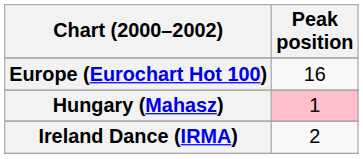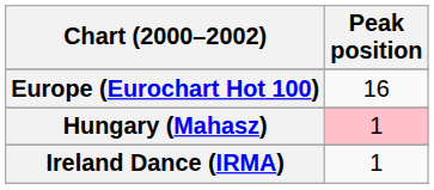Ireland Dance (IRMA) | Peak position: 2 -> 1
